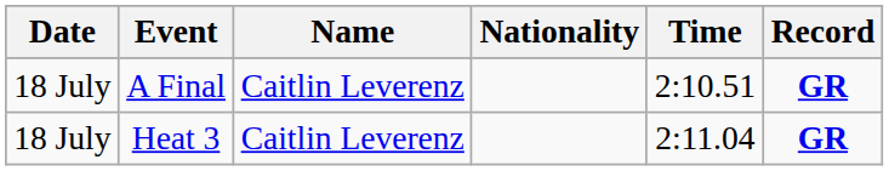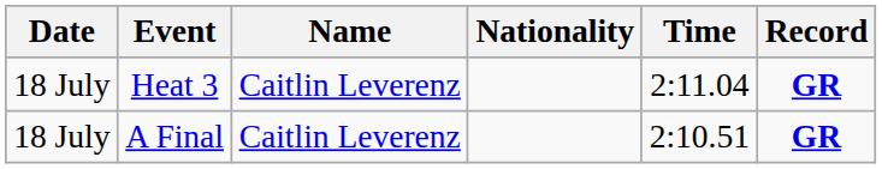rows swapped: Heat 3 <-> A Final
